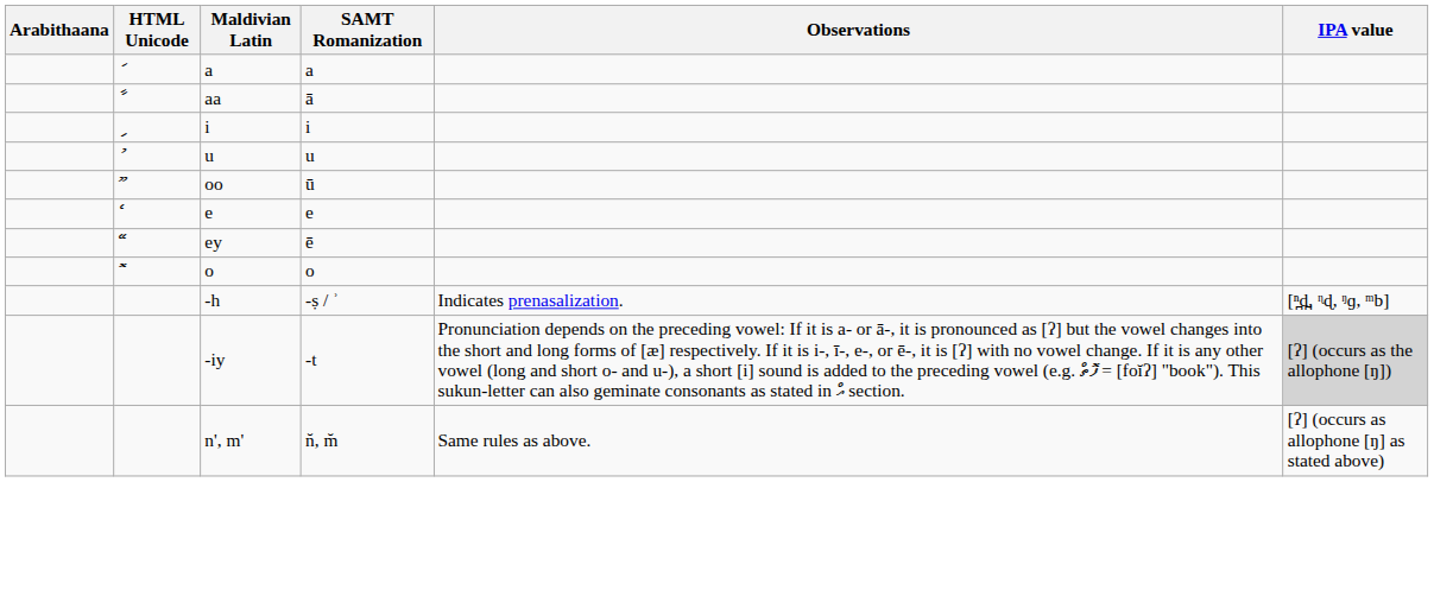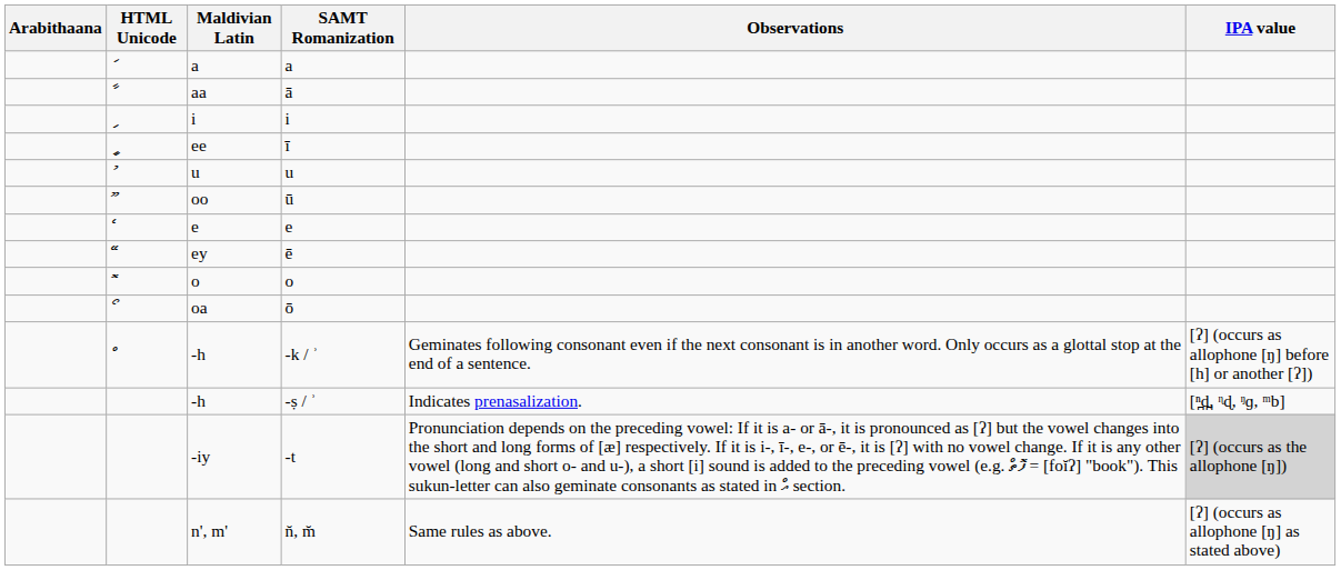+ row: ީ | ee | ī
+ row: ޯ | oa | ō
+ row: ް | -h | -k / ʾ | Geminates following consonant even if the next consonant is in another word. Only occurs as a glottal stop at the end of a sentence. | [ʔ] (occurs as allophone [ŋ] before [h] or another [ʔ])
